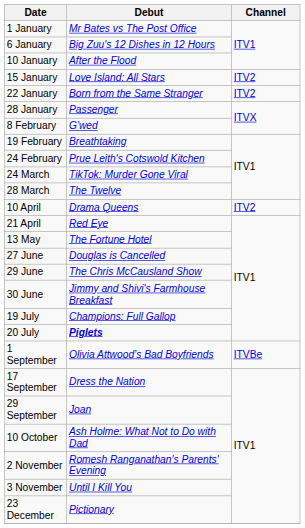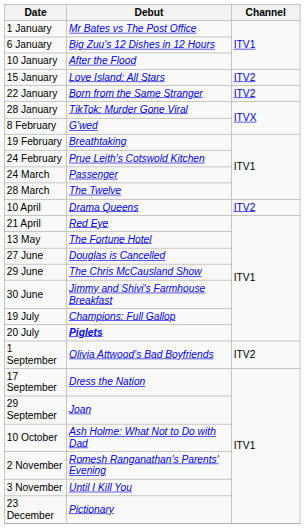28 January | Debut: Passenger -> TikTok: Murder Gone Viral
24 March | Debut: TikTok: Murder Gone Viral -> Passenger
1 September | Channel: ITVBe -> ITV2
